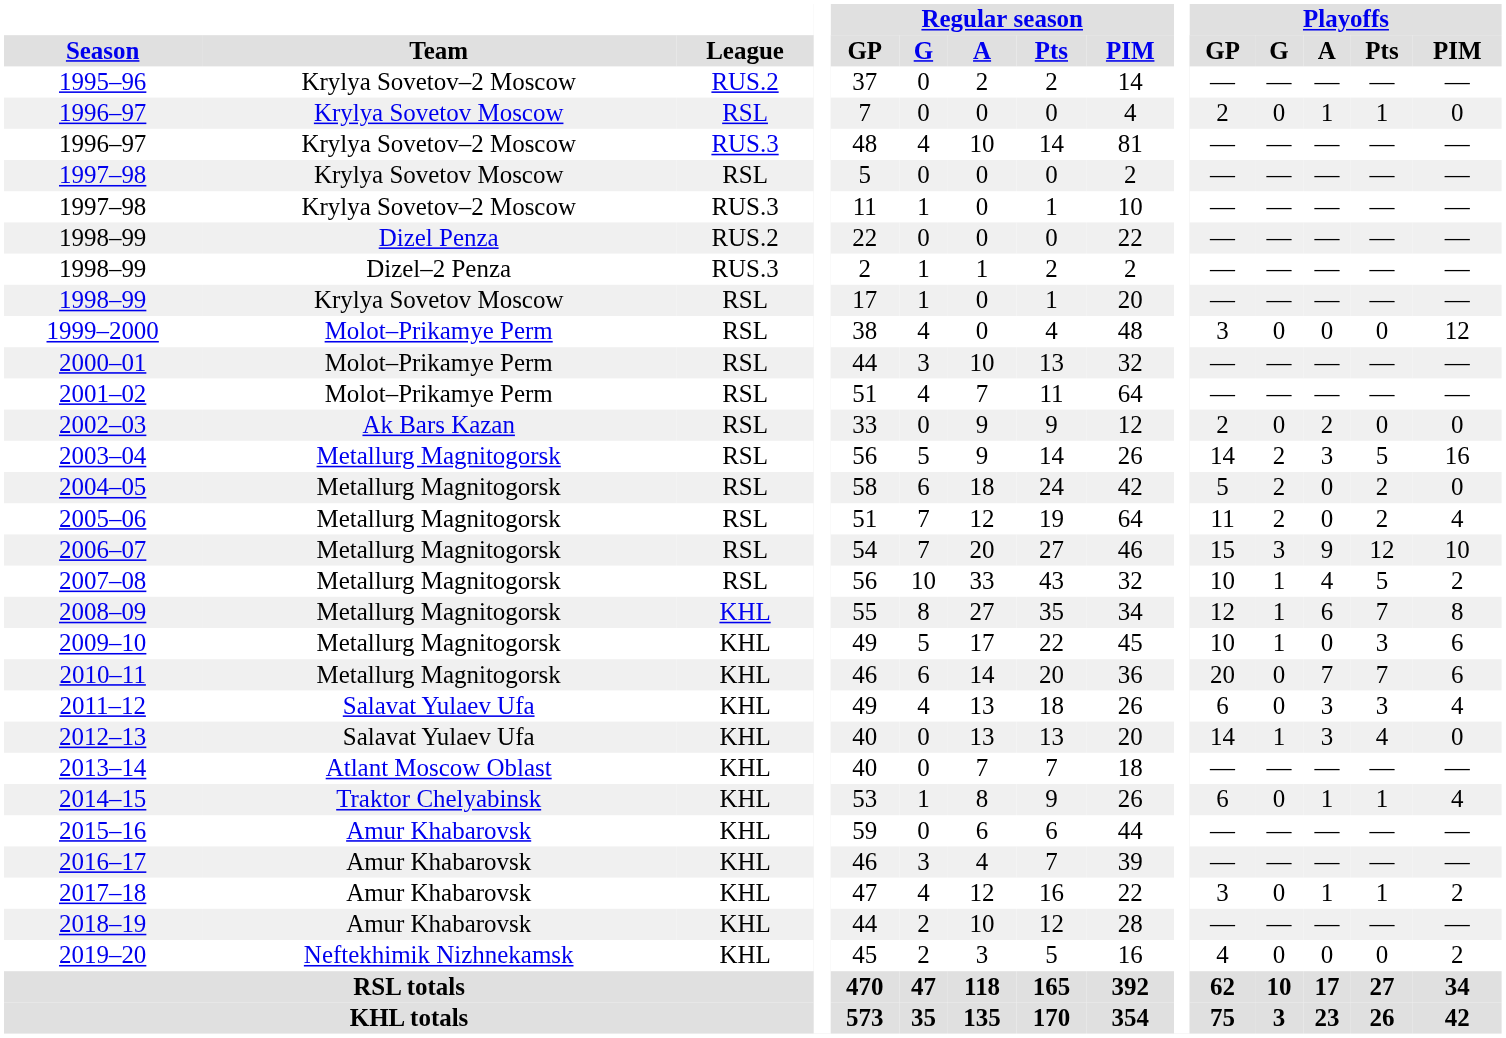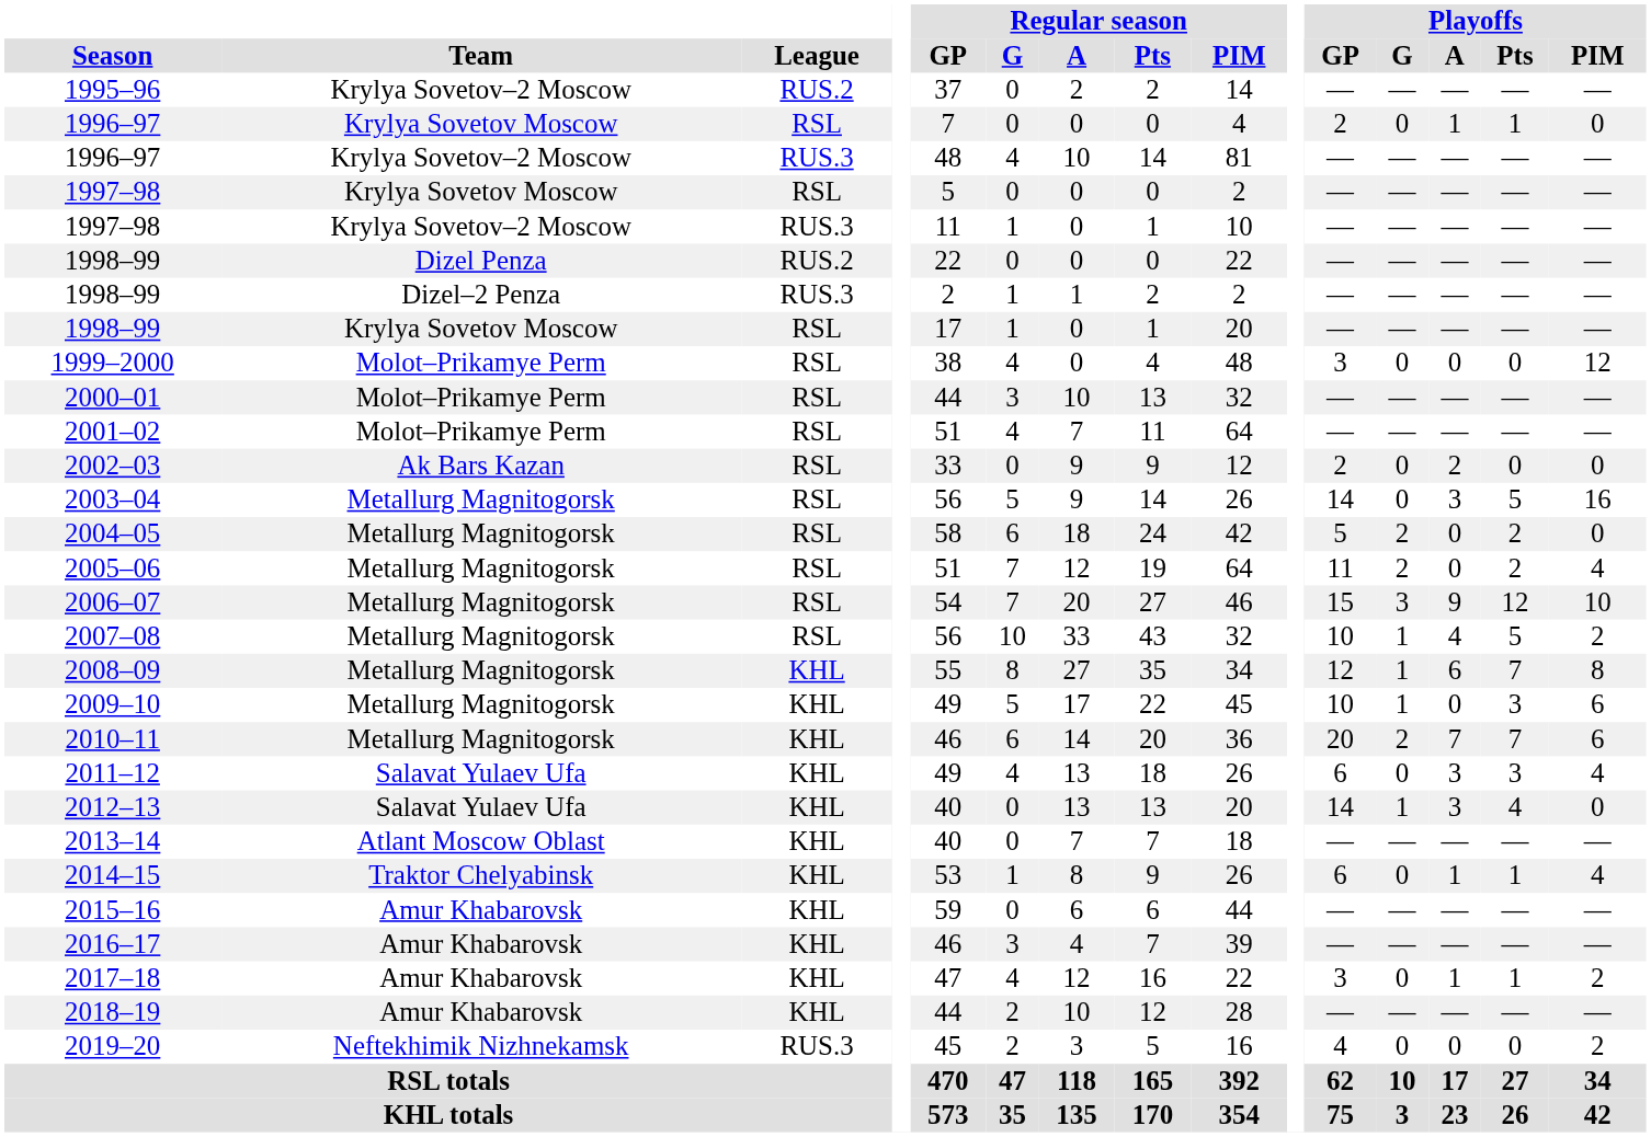2003–04 | Playoffs / G: 2 -> 0
2010–11 | Playoffs / G: 0 -> 2
2019–20 | League: KHL -> RUS.3
